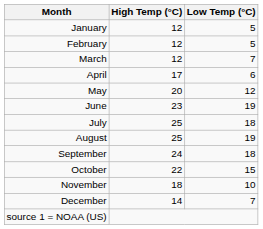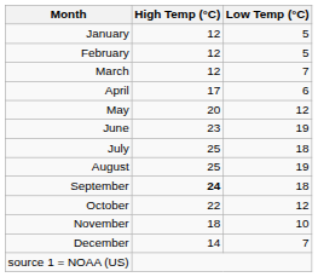September | High Temp (°C): normal -> bold
October | Low Temp (°C): 15 -> 12
